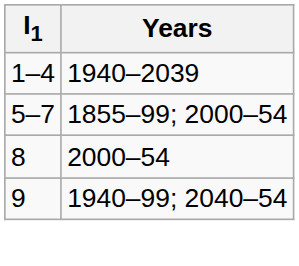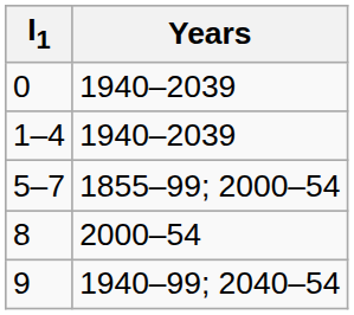+ row: 0 | 1940–2039
